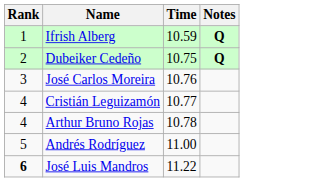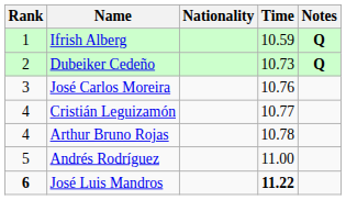+ column: Nationality
Dubeiker Cedeño | Time: 10.75 -> 10.73
José Luis Mandros | Time: normal -> bold
